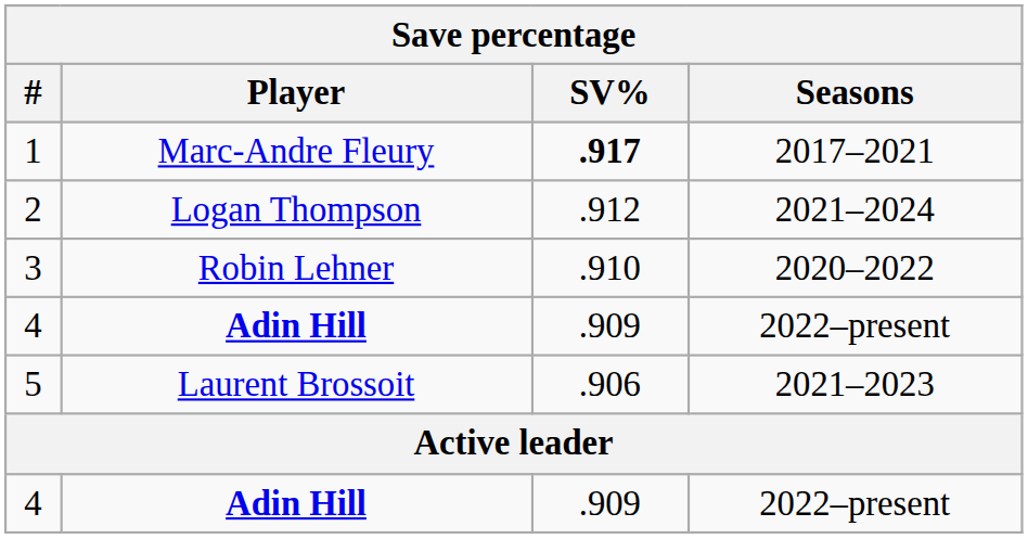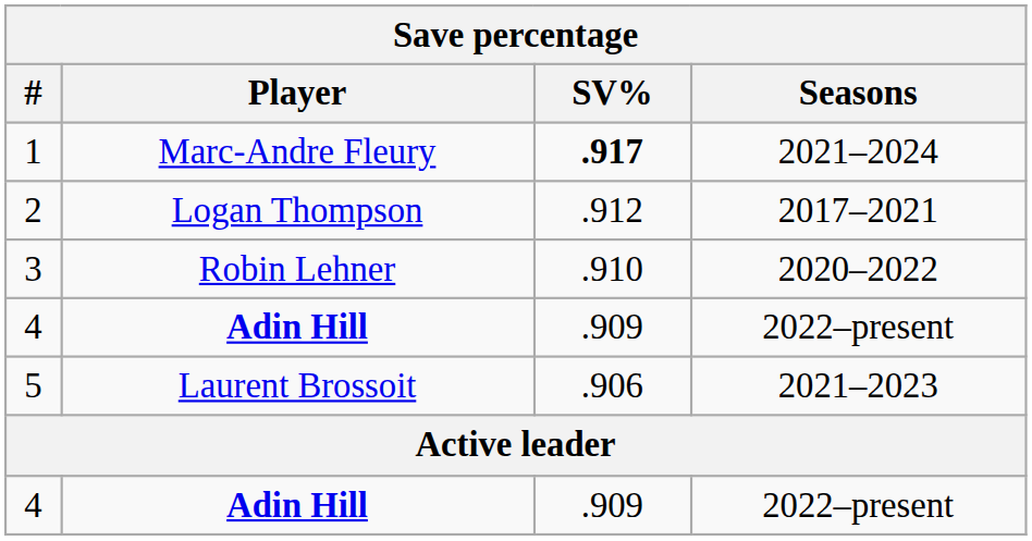1 | Seasons: 2017–2021 -> 2021–2024
2 | Seasons: 2021–2024 -> 2017–2021
